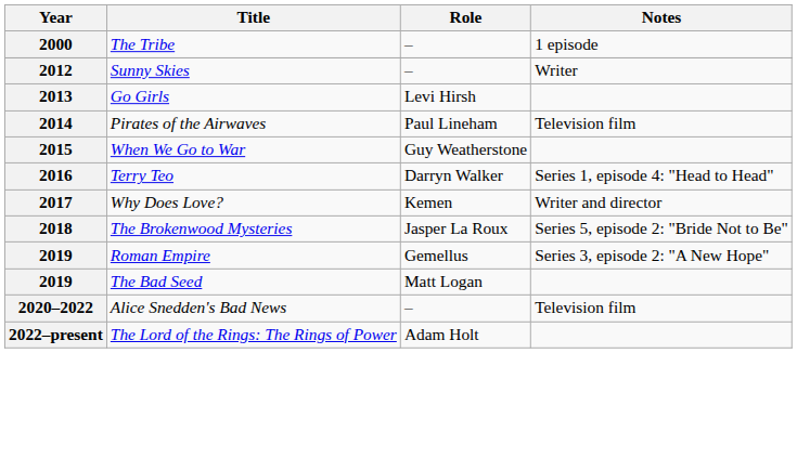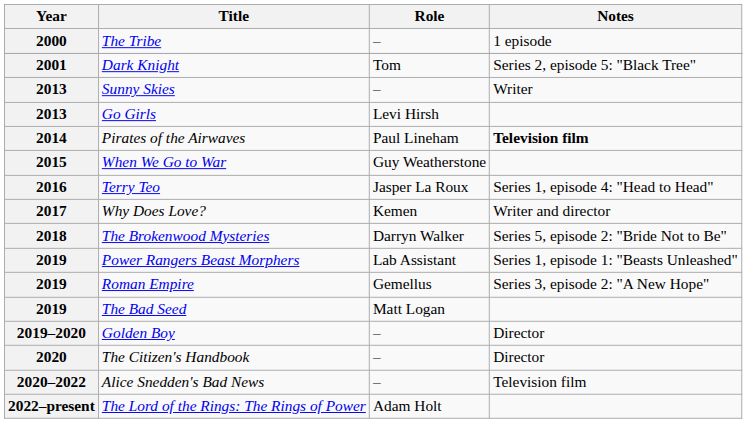+ row: 2001 | Dark Knight | Tom | Series 2, episode 5: "Black Tree"
Sunny Skies | Year: 2012 -> 2013
Pirates of the Airwaves | Notes: normal -> bold
Terry Teo | Role: Darryn Walker -> Jasper La Roux
The Brokenwood Mysteries | Role: Jasper La Roux -> Darryn Walker
+ row: 2019 | Power Rangers Beast Morphers | Lab Assistant | Series 1, episode 1: "Beasts Unleashed"
+ row: 2019–2020 | Golden Boy | – | Director
+ row: 2020 | The Citizen's Handbook | – | Director
